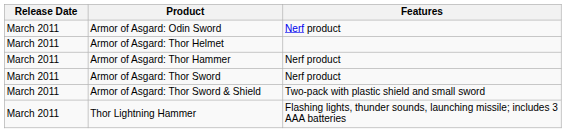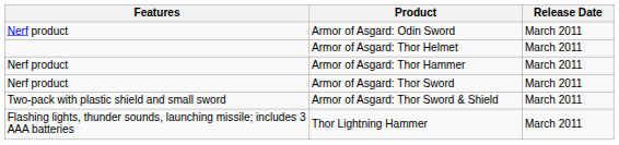columns swapped: Release Date <-> Features
